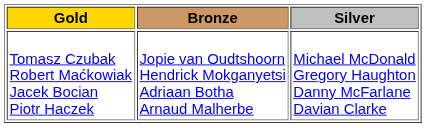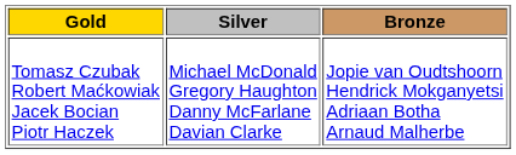columns swapped: Silver <-> Bronze
